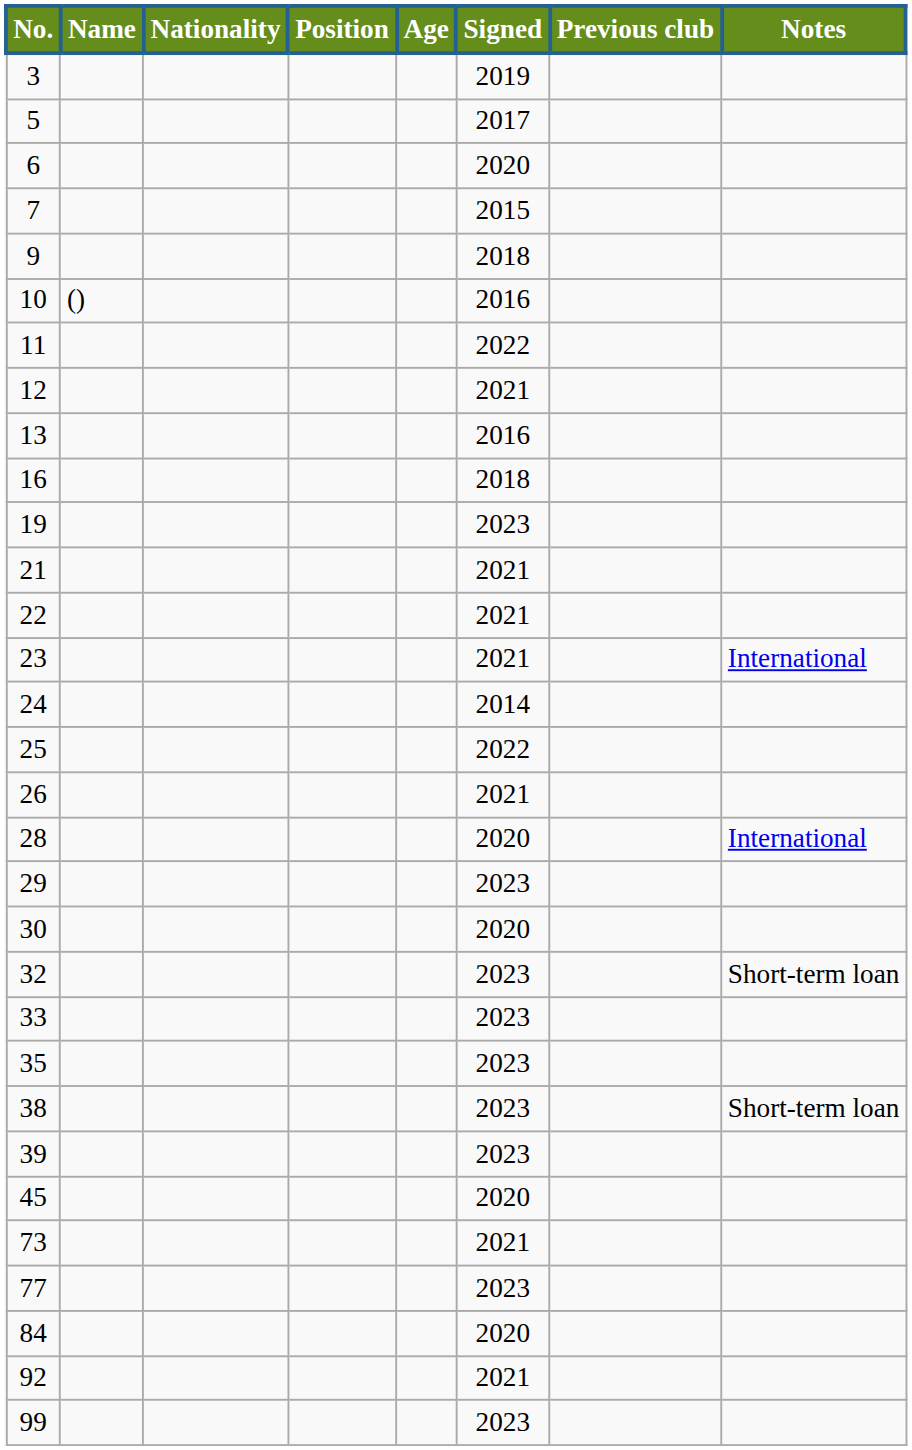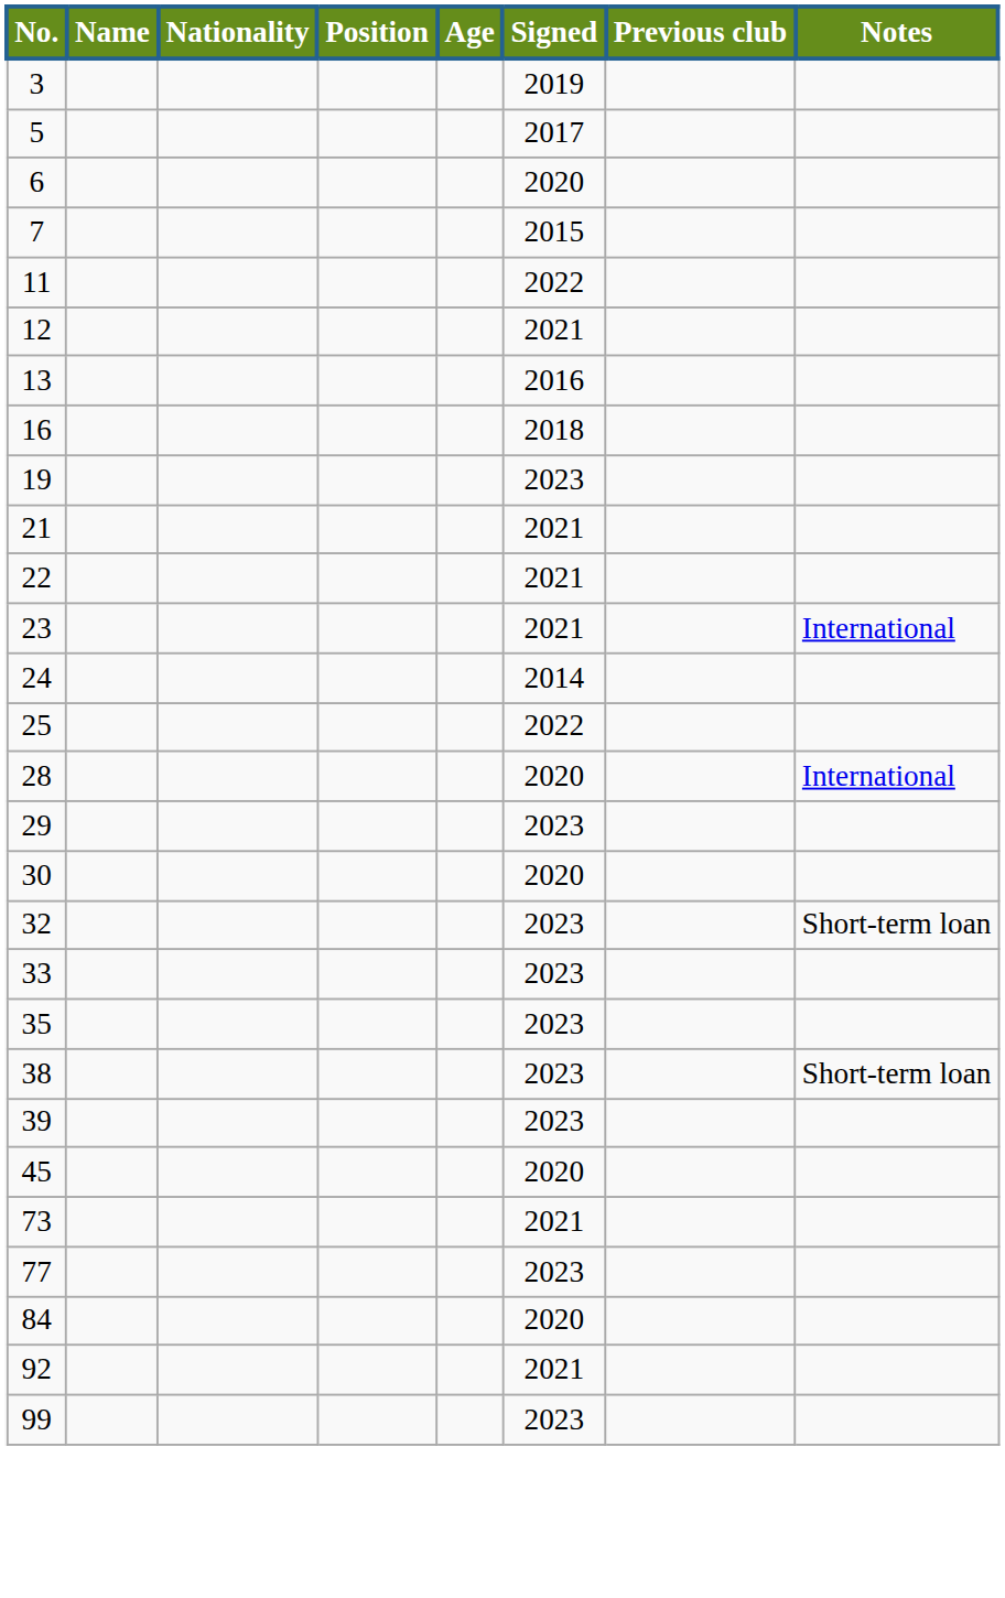- row: 9 | 2018
- row: 10 | () | 2016
- row: 26 | 2021
